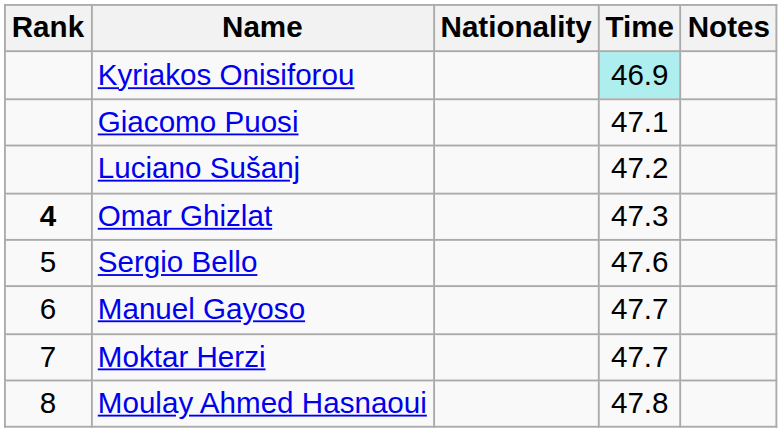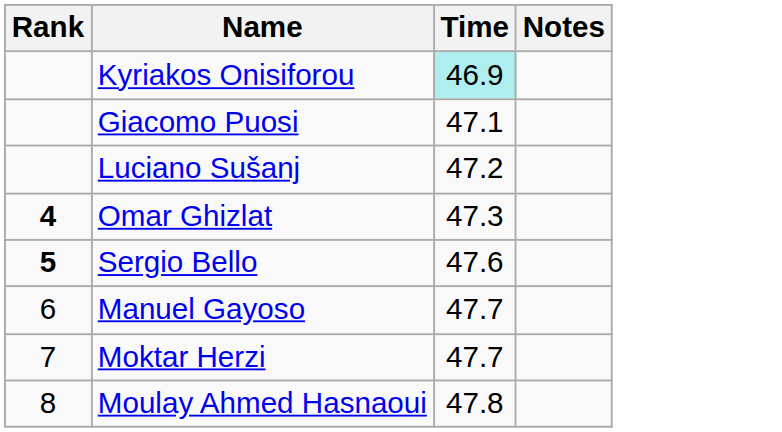- column: Nationality
Sergio Bello | Rank: normal -> bold
